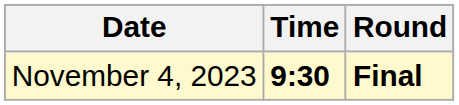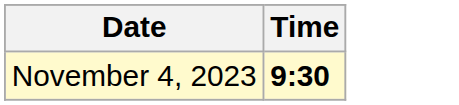- column: Round | Final
